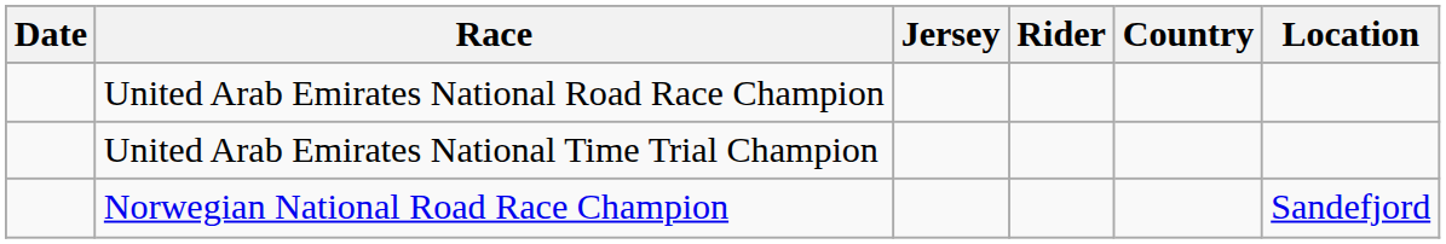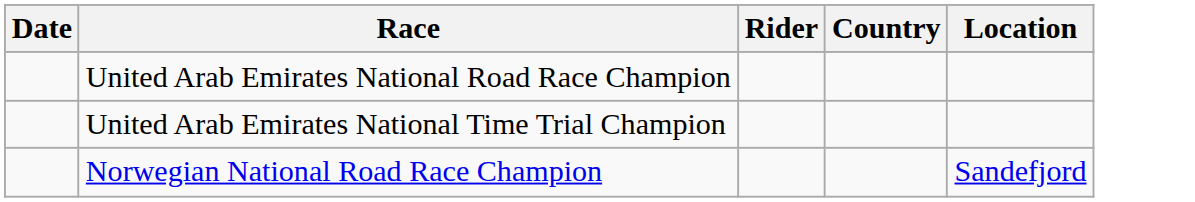- column: Jersey
